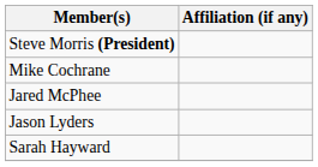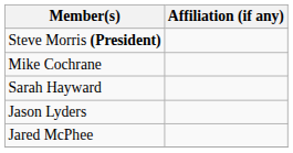rows swapped: Sarah Hayward <-> Jared McPhee
